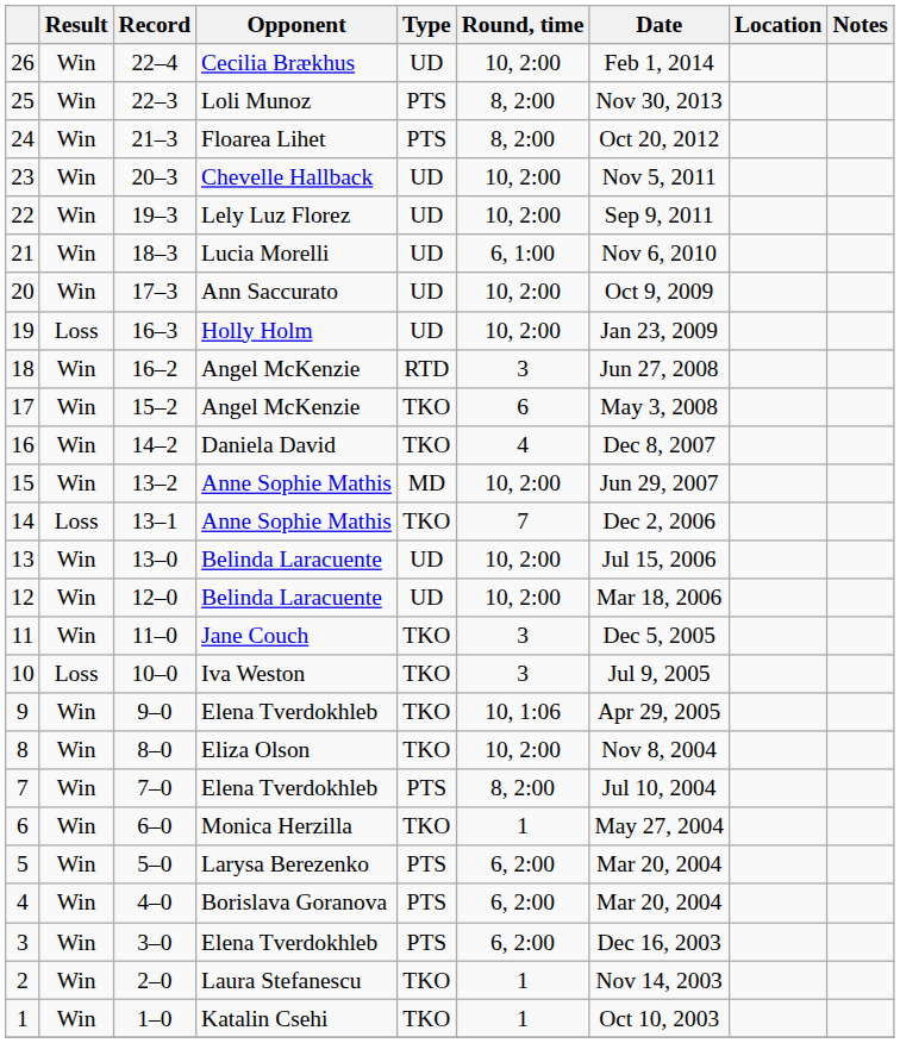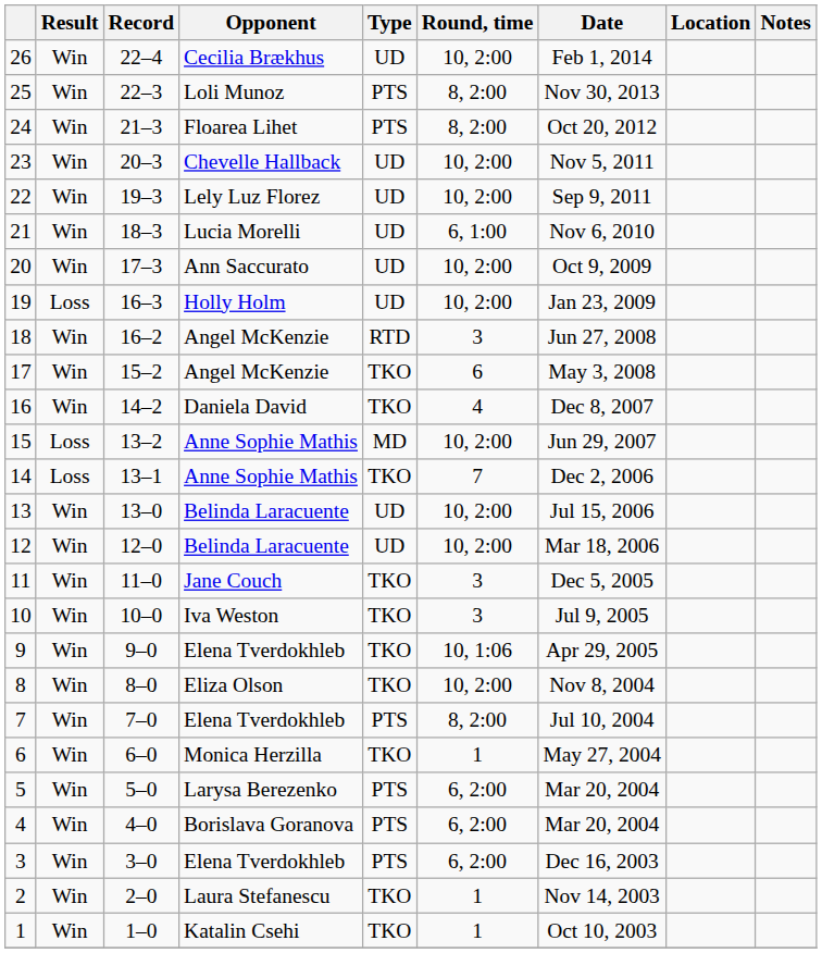15 | Result: Win -> Loss
10 | Result: Loss -> Win
